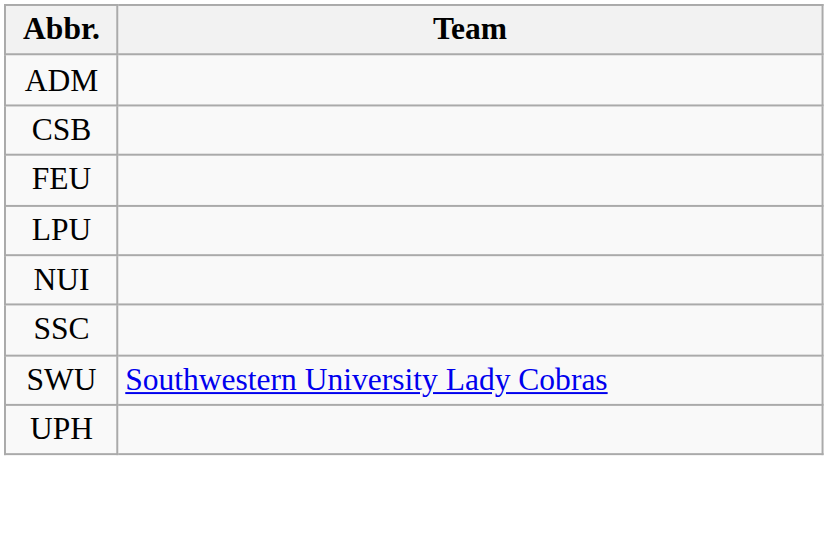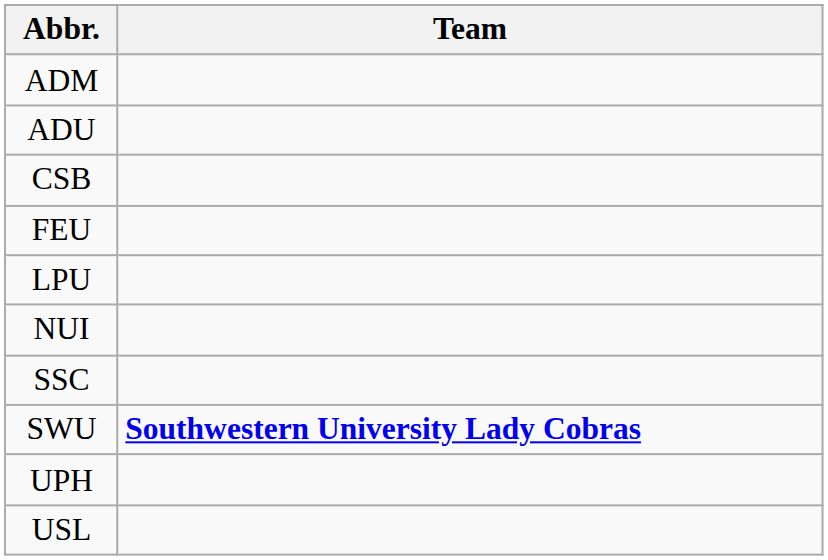+ row: ADU
SWU | Team: normal -> bold
+ row: USL
